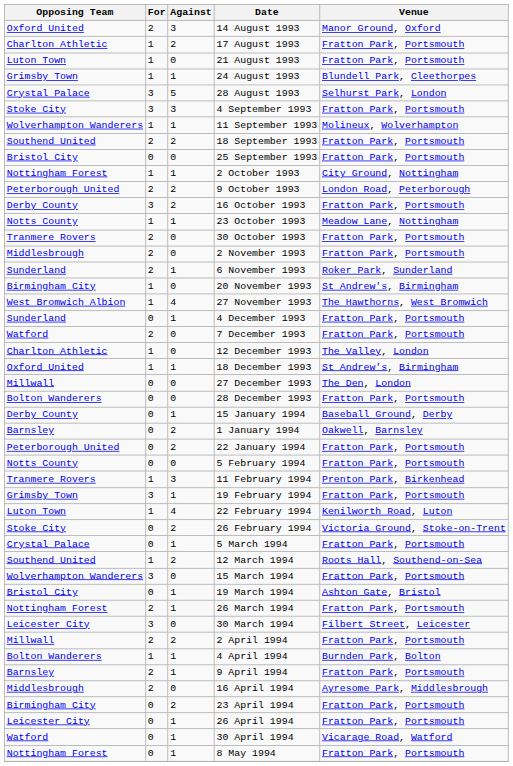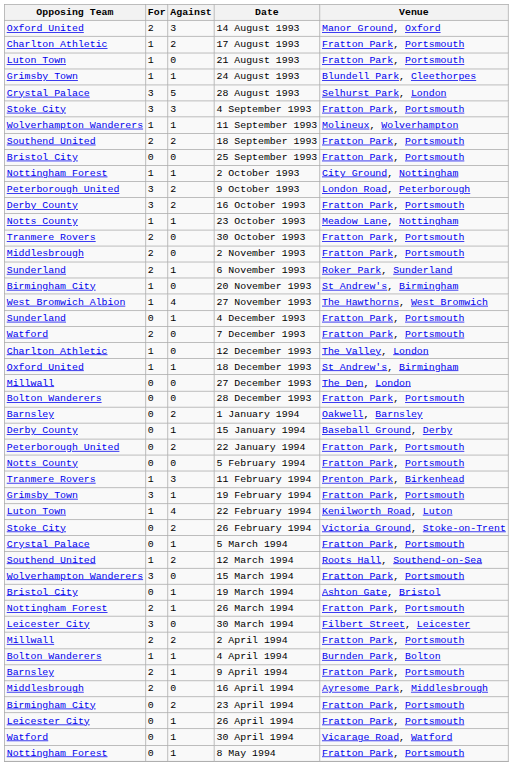9 October 1993 | For: 2 -> 3
rows swapped: 1 January 1994 <-> 15 January 1994
